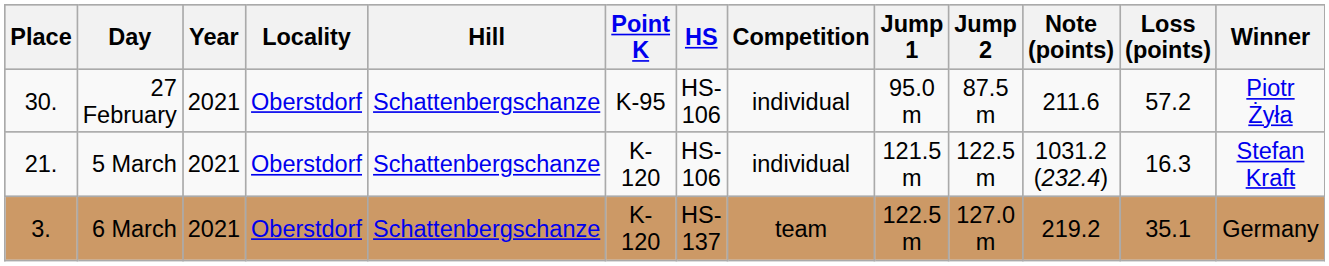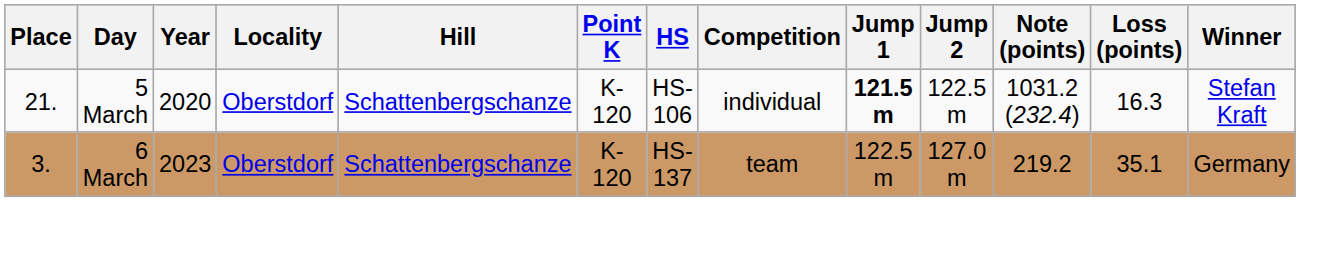- row: 30. | 27 February | 2021 | Oberstdorf | Schattenbergschanze | K-95 | HS-106 | individual | 95.0 m | 87.5 m | 211.6 | 57.2 | Piotr Żyła
5 March | Year: 2021 -> 2020
5 March | Jump 1: normal -> bold
6 March | Year: 2021 -> 2023
